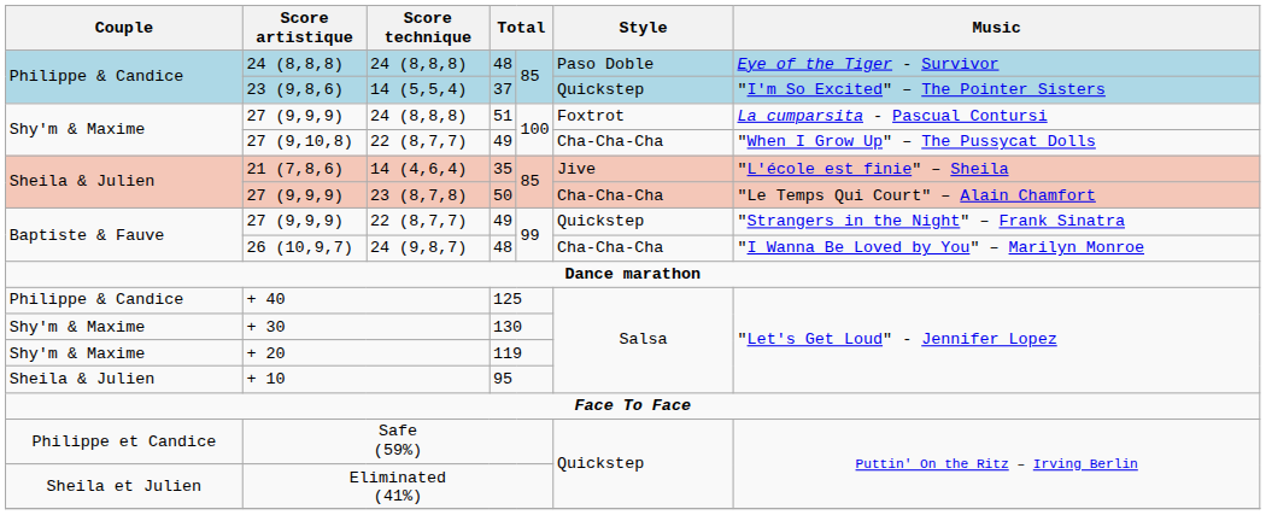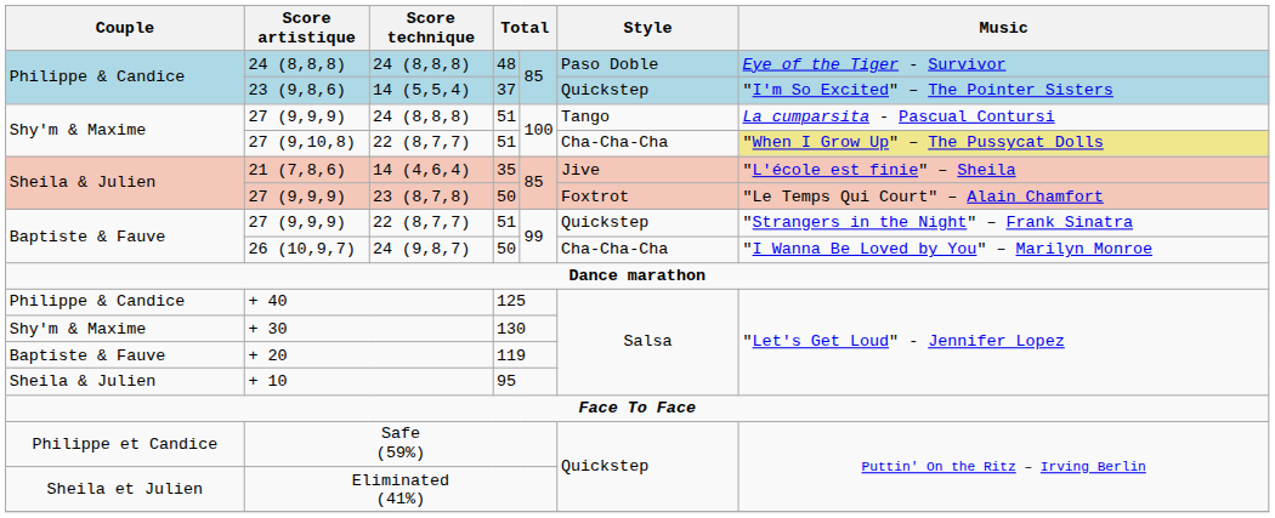27 (9,9,9) / 24 (8,8,8) | Style: Foxtrot -> Tango
27 (9,10,8) | column 4: 49 -> 51
27 (9,10,8) | Music: no background -> khaki background
27 (9,9,9) / 23 (8,7,8) | Style: Cha-Cha-Cha -> Foxtrot
27 (9,9,9) / 22 (8,7,7) | column 4: 49 -> 51
26 (10,9,7) | column 4: 48 -> 50
+ 20 | Couple: Shy'm & Maxime -> Baptiste & Fauve
